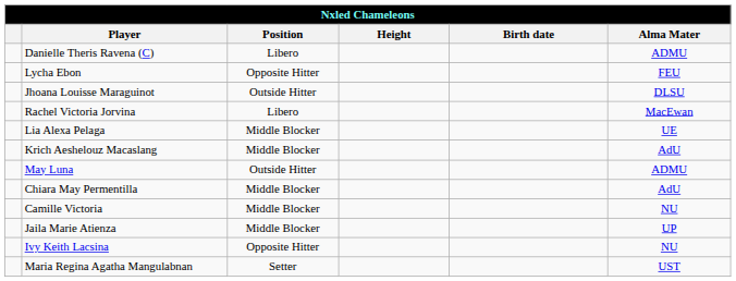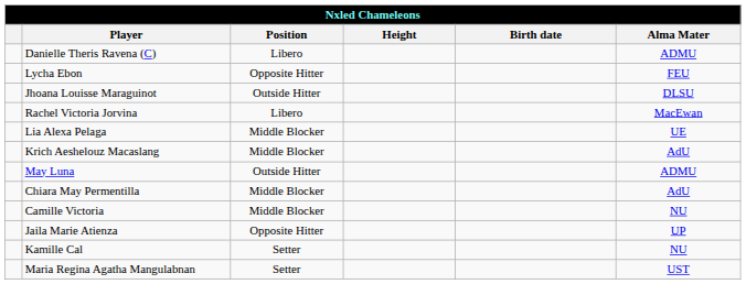Jaila Marie Atienza | Position: Middle Blocker -> Opposite Hitter
- row: Ivy Keith Lacsina | Opposite Hitter | NU
+ row: Kamille Cal | Setter | NU
